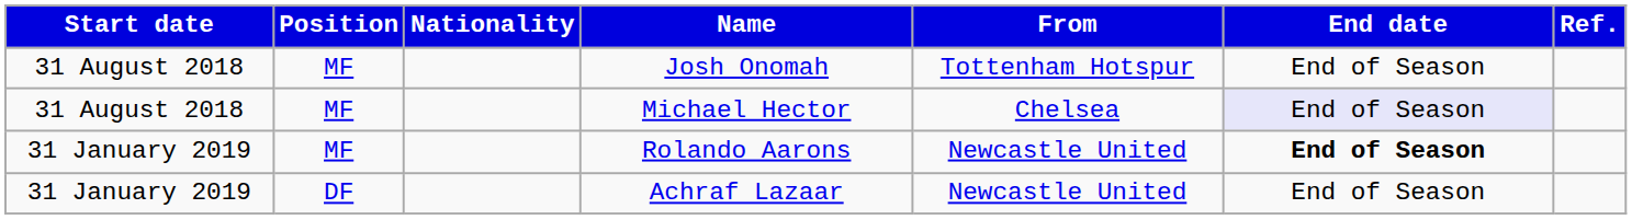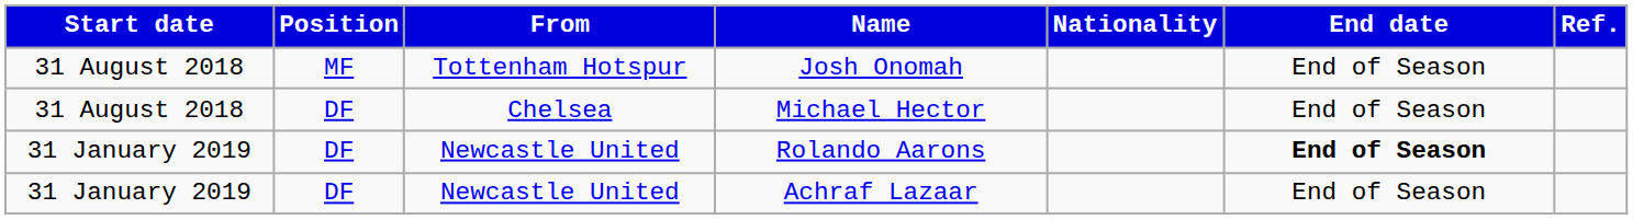columns swapped: Nationality <-> From
Michael Hector | Position: MF -> DF
Michael Hector | End date: lavender background -> no background
Rolando Aarons | Position: MF -> DF
